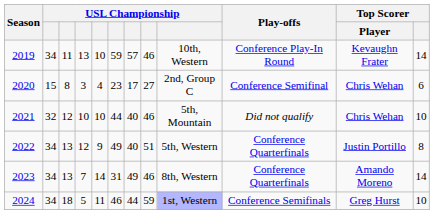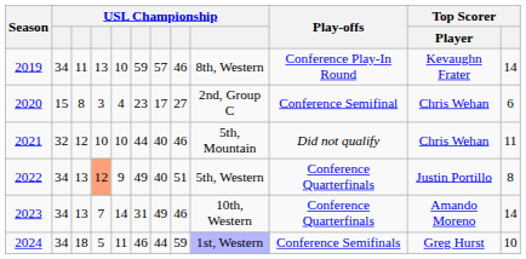2019 | column 9: 10th, Western -> 8th, Western
2021 | Top Scorer: 10 -> 11
2022 | column 4: no background -> lightsalmon background
2023 | column 9: 8th, Western -> 10th, Western
